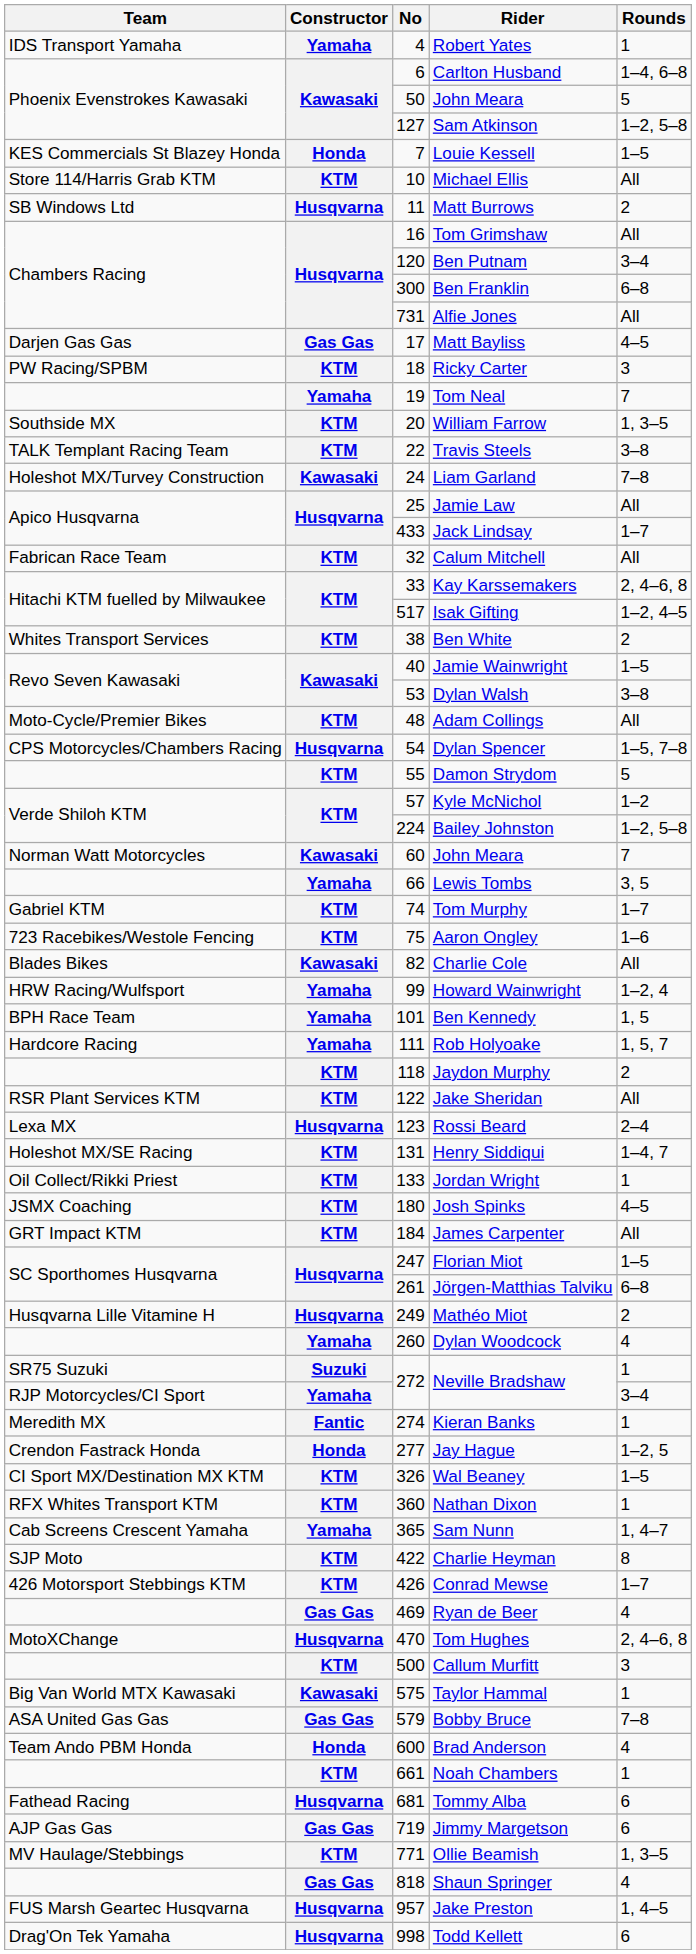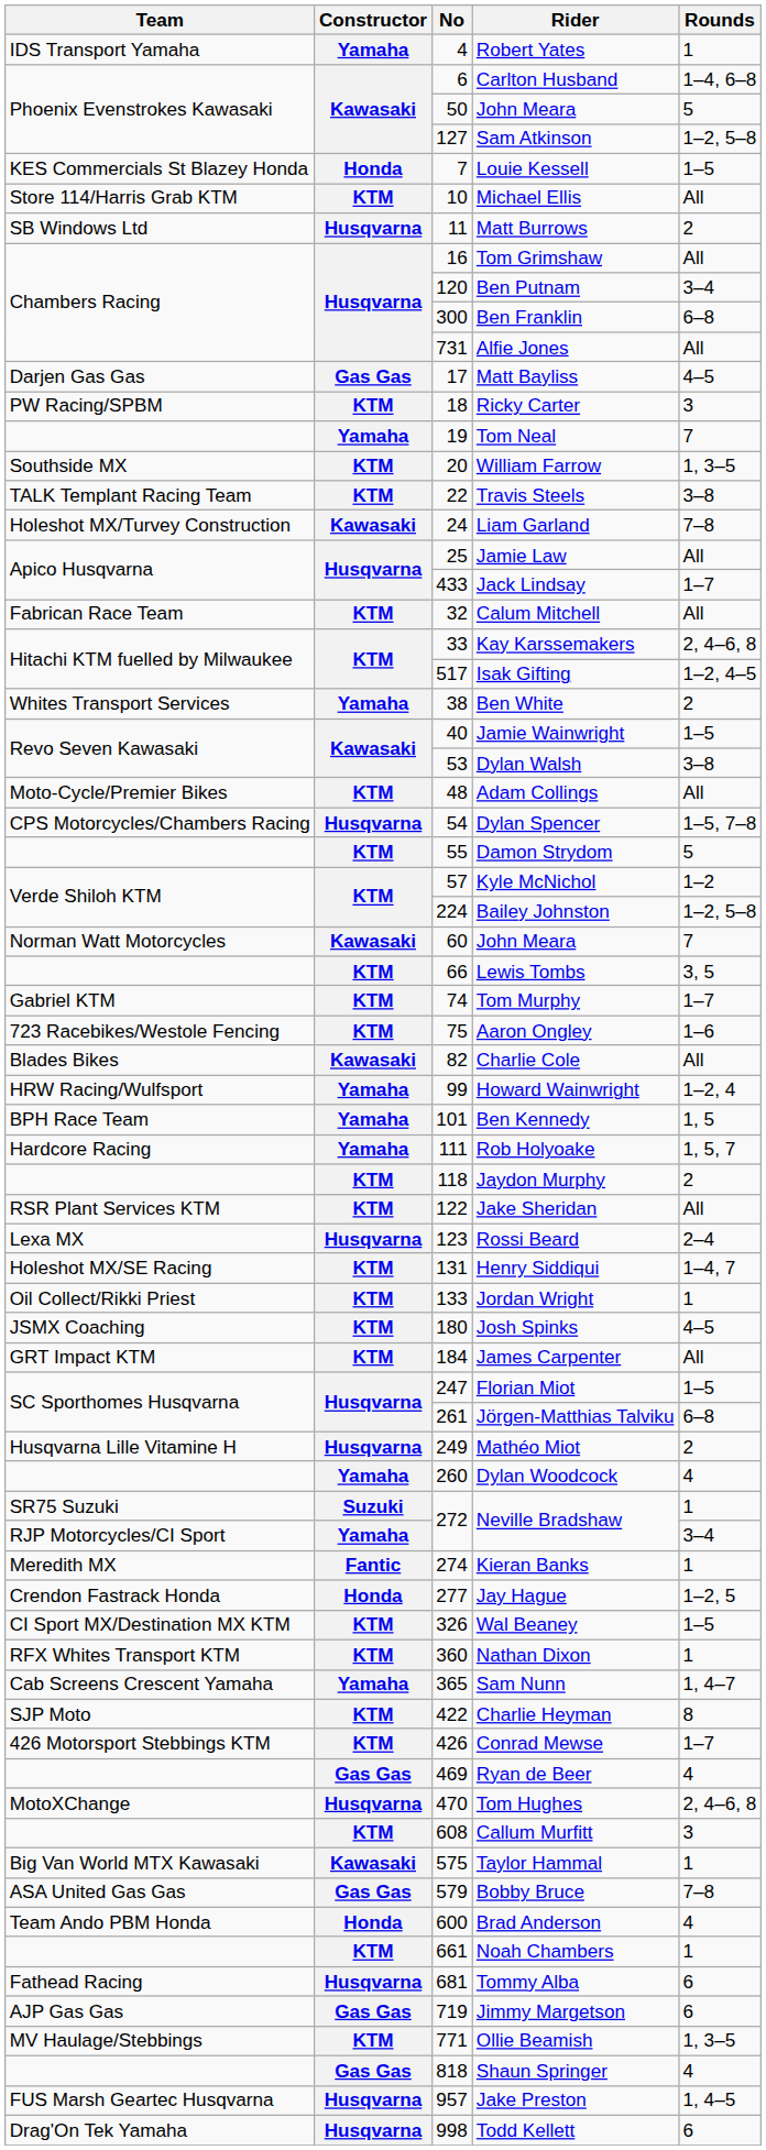Ben White | Constructor: KTM -> Yamaha
Lewis Tombs | Constructor: Yamaha -> KTM
Callum Murfitt | No: 500 -> 608
